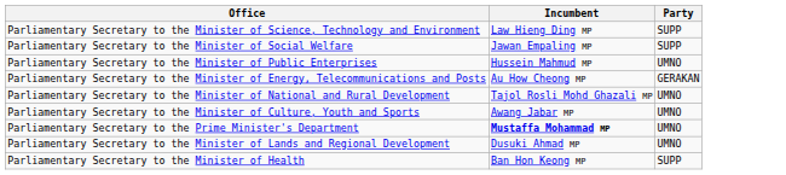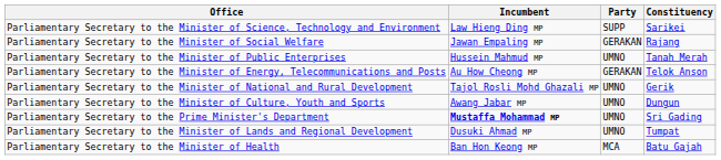+ column: Constituency | Sarikei | Rajang | Tanah Merah | Telok Anson | Gerik | Dungun | Sri Gading | Tumpat | Batu Gajah
Parliamentary Secretary to the Minister of Social Welfare | Party: SUPP -> GERAKAN
Parliamentary Secretary to the Minister of Health | Party: SUPP -> MCA
